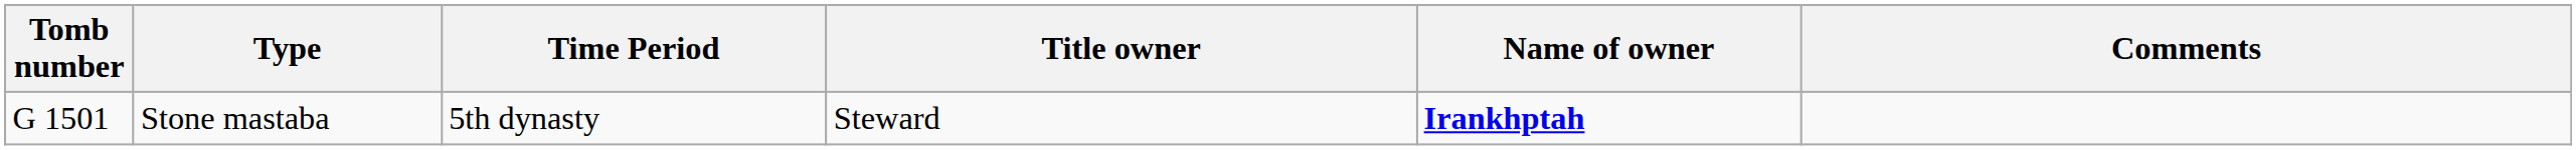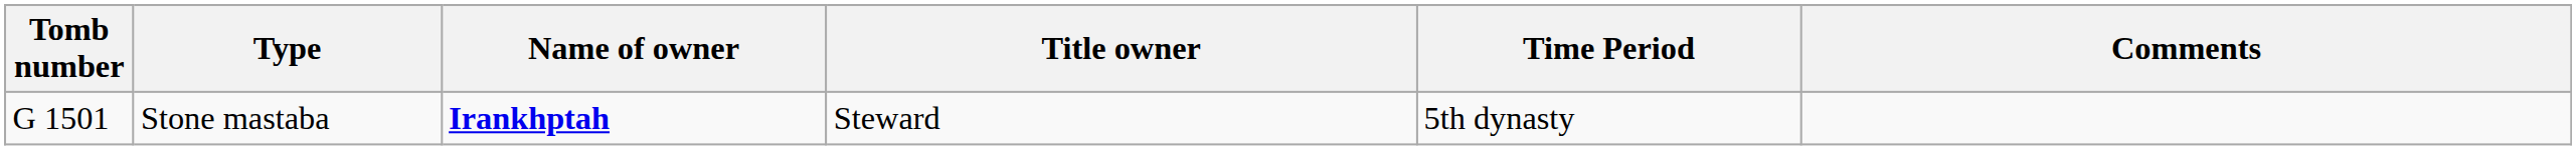columns swapped: Name of owner <-> Time Period
